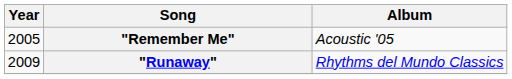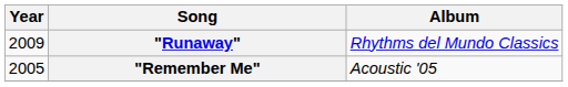rows swapped: "Remember Me" <-> "Runaway"
